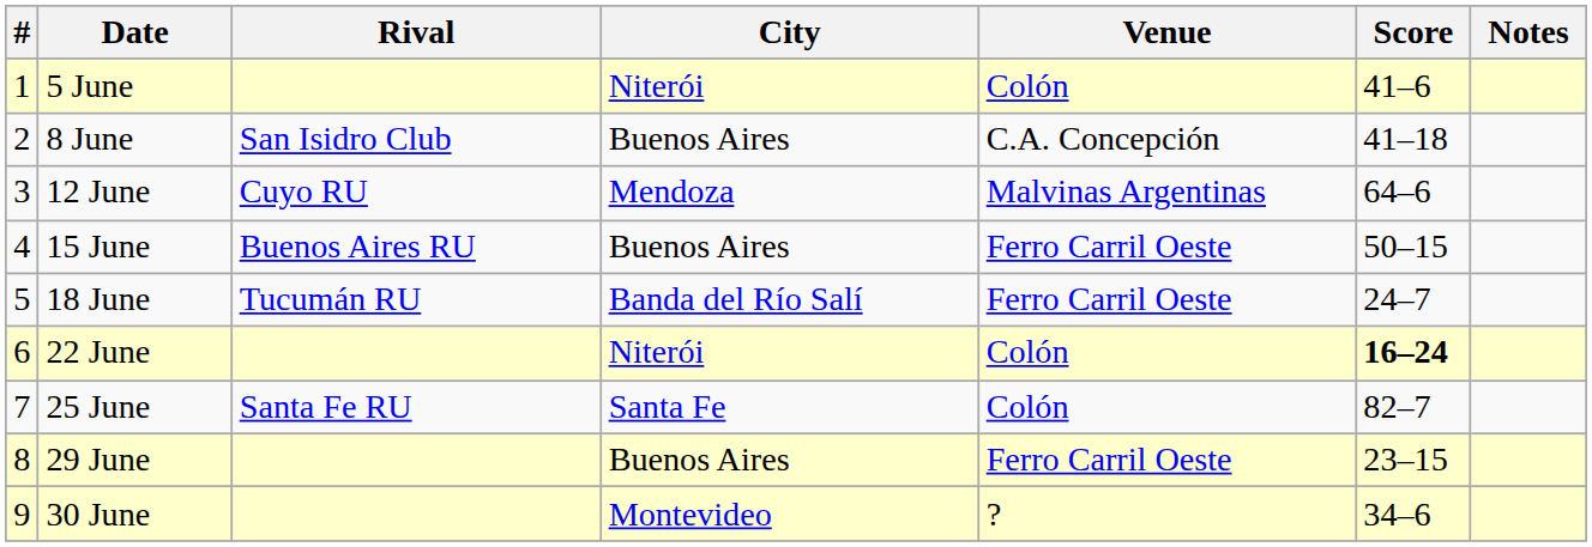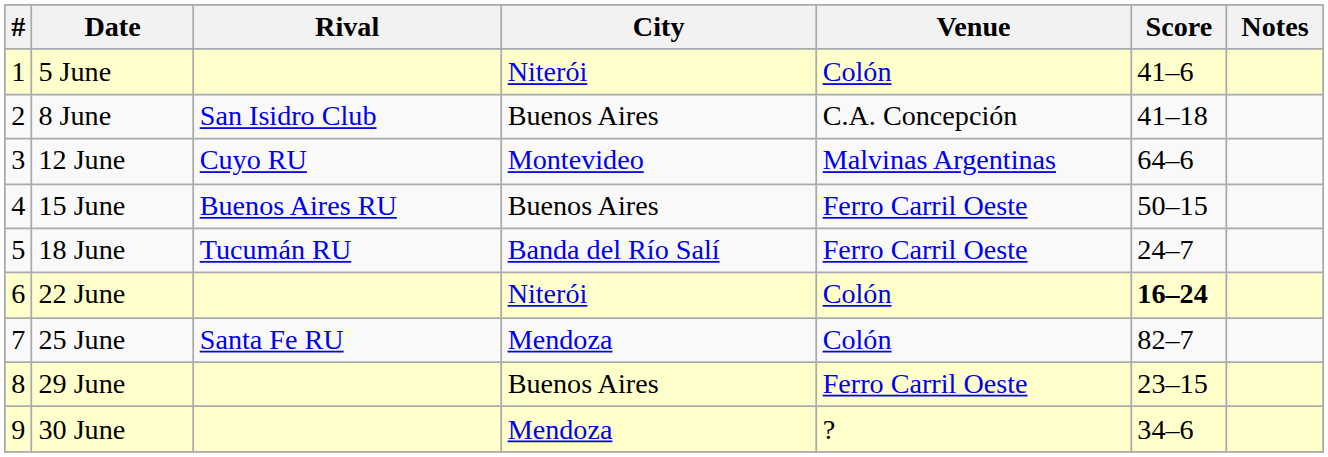12 June | City: Mendoza -> Montevideo
25 June | City: Santa Fe -> Mendoza
30 June | City: Montevideo -> Mendoza
